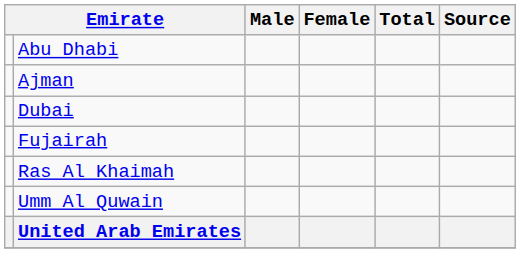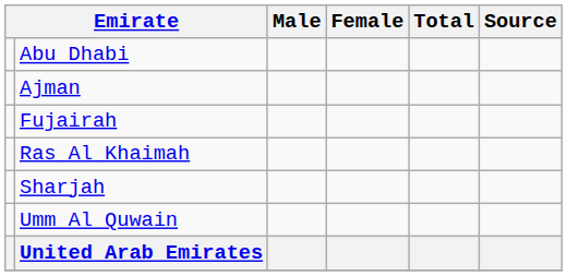- row: Dubai
+ row: Sharjah
